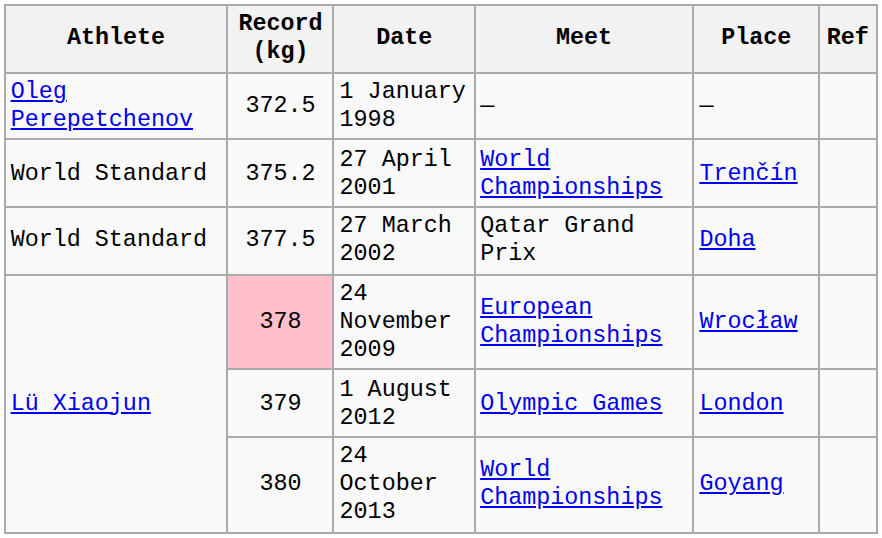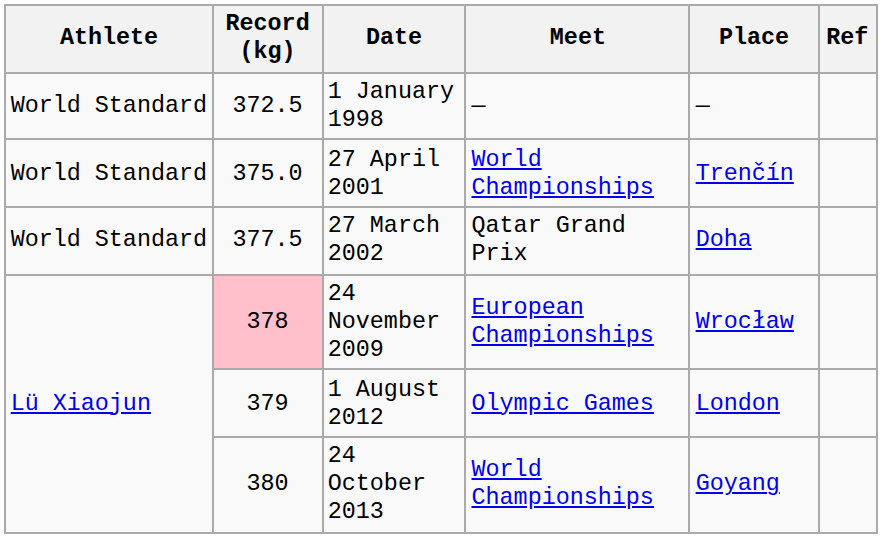1 January 1998 | Athlete: Oleg Perepetchenov -> World Standard
27 April 2001 | Record (kg): 375.2 -> 375.0
